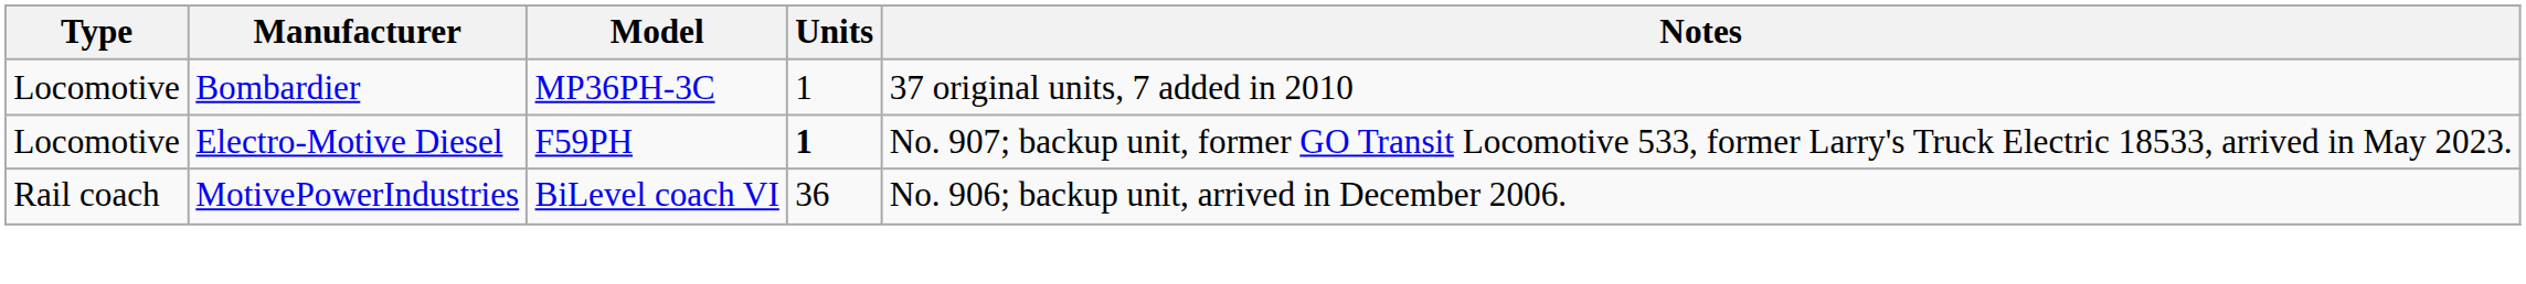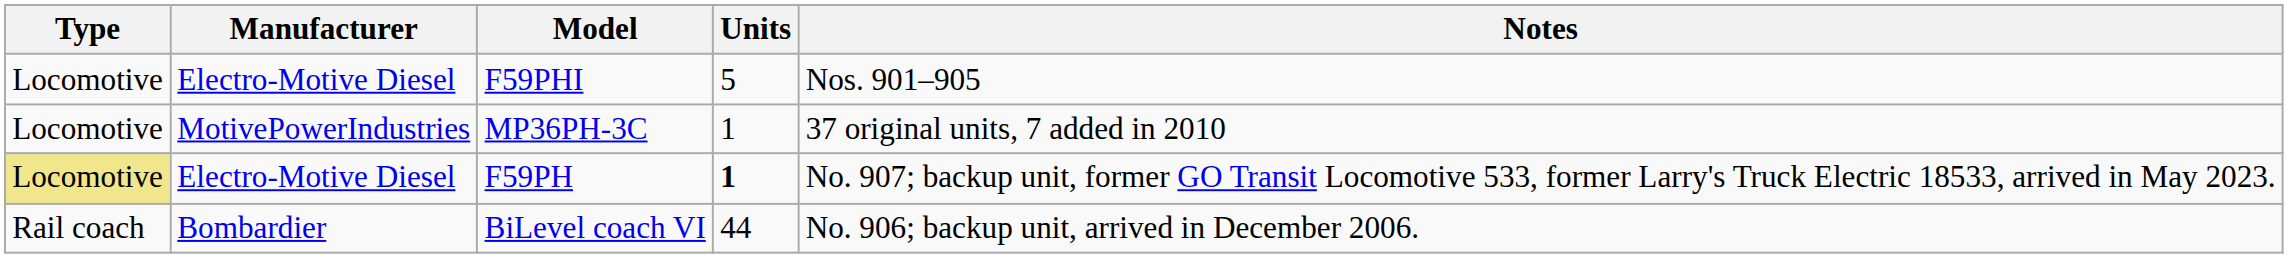+ row: Locomotive | Electro-Motive Diesel | F59PHI | 5 | Nos. 901–905
MP36PH-3C | Manufacturer: Bombardier -> MotivePowerIndustries
F59PH | Type: no background -> khaki background
BiLevel coach VI | Manufacturer: MotivePowerIndustries -> Bombardier
BiLevel coach VI | Units: 36 -> 44
